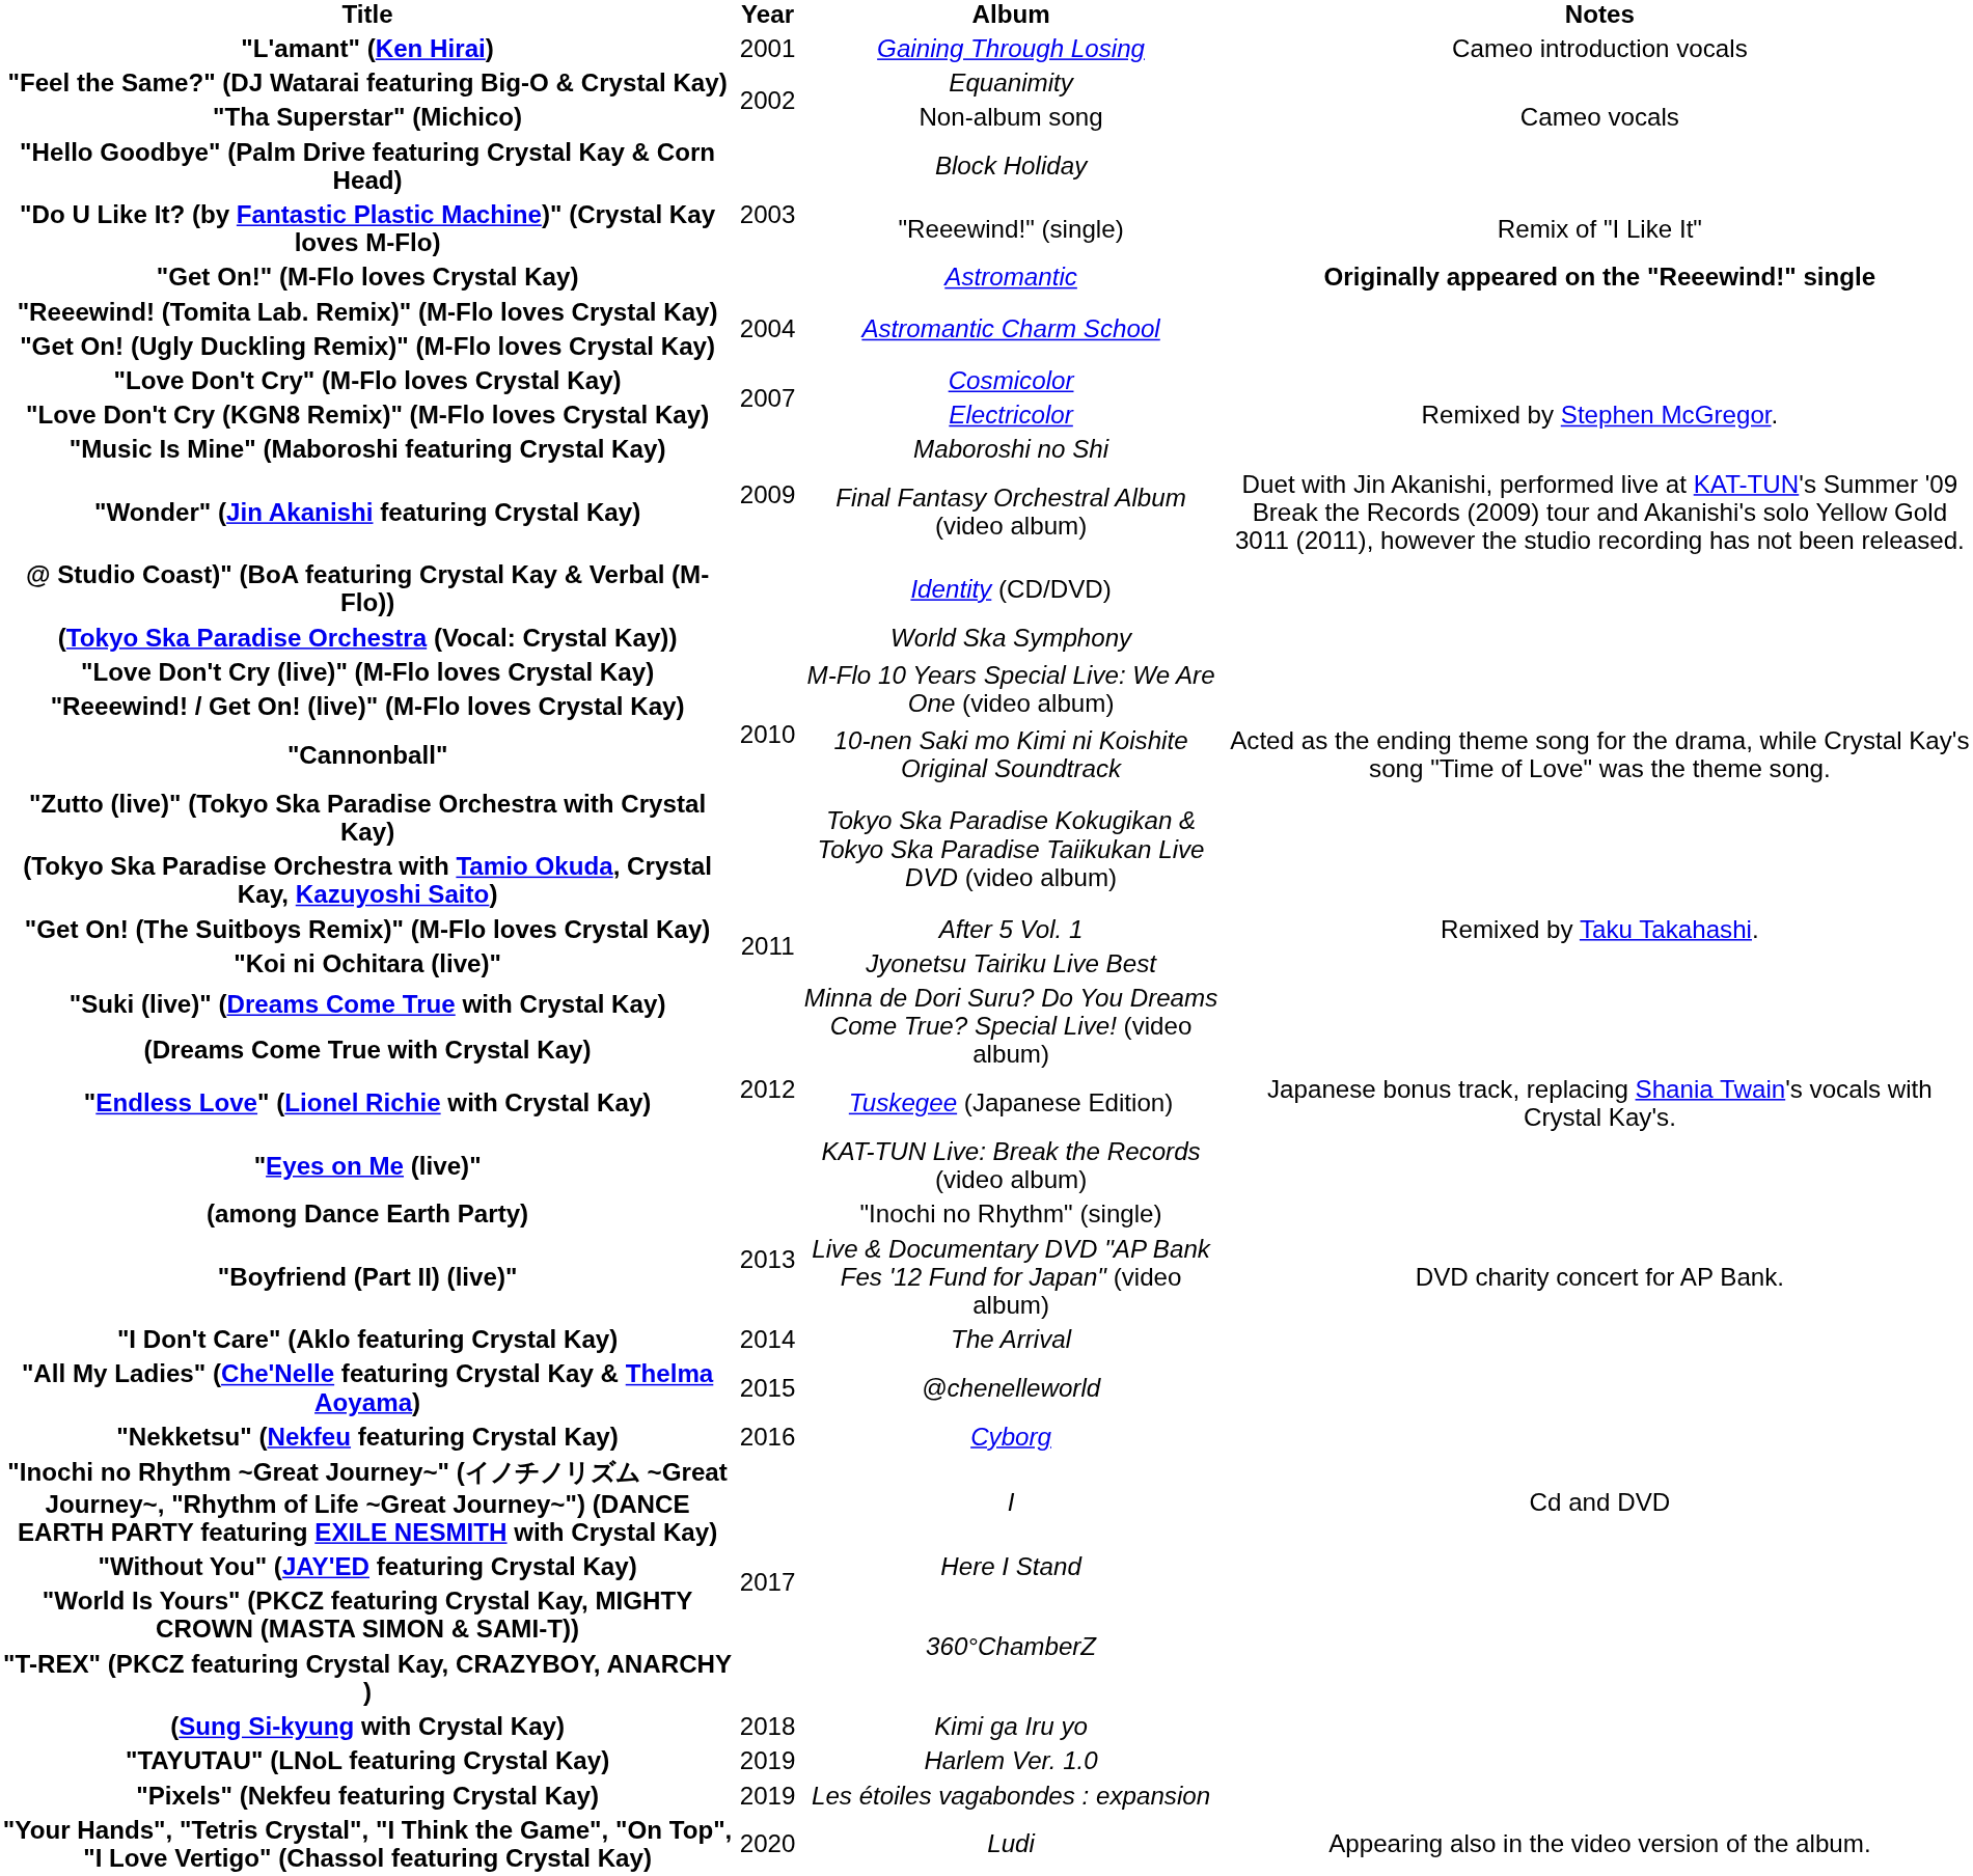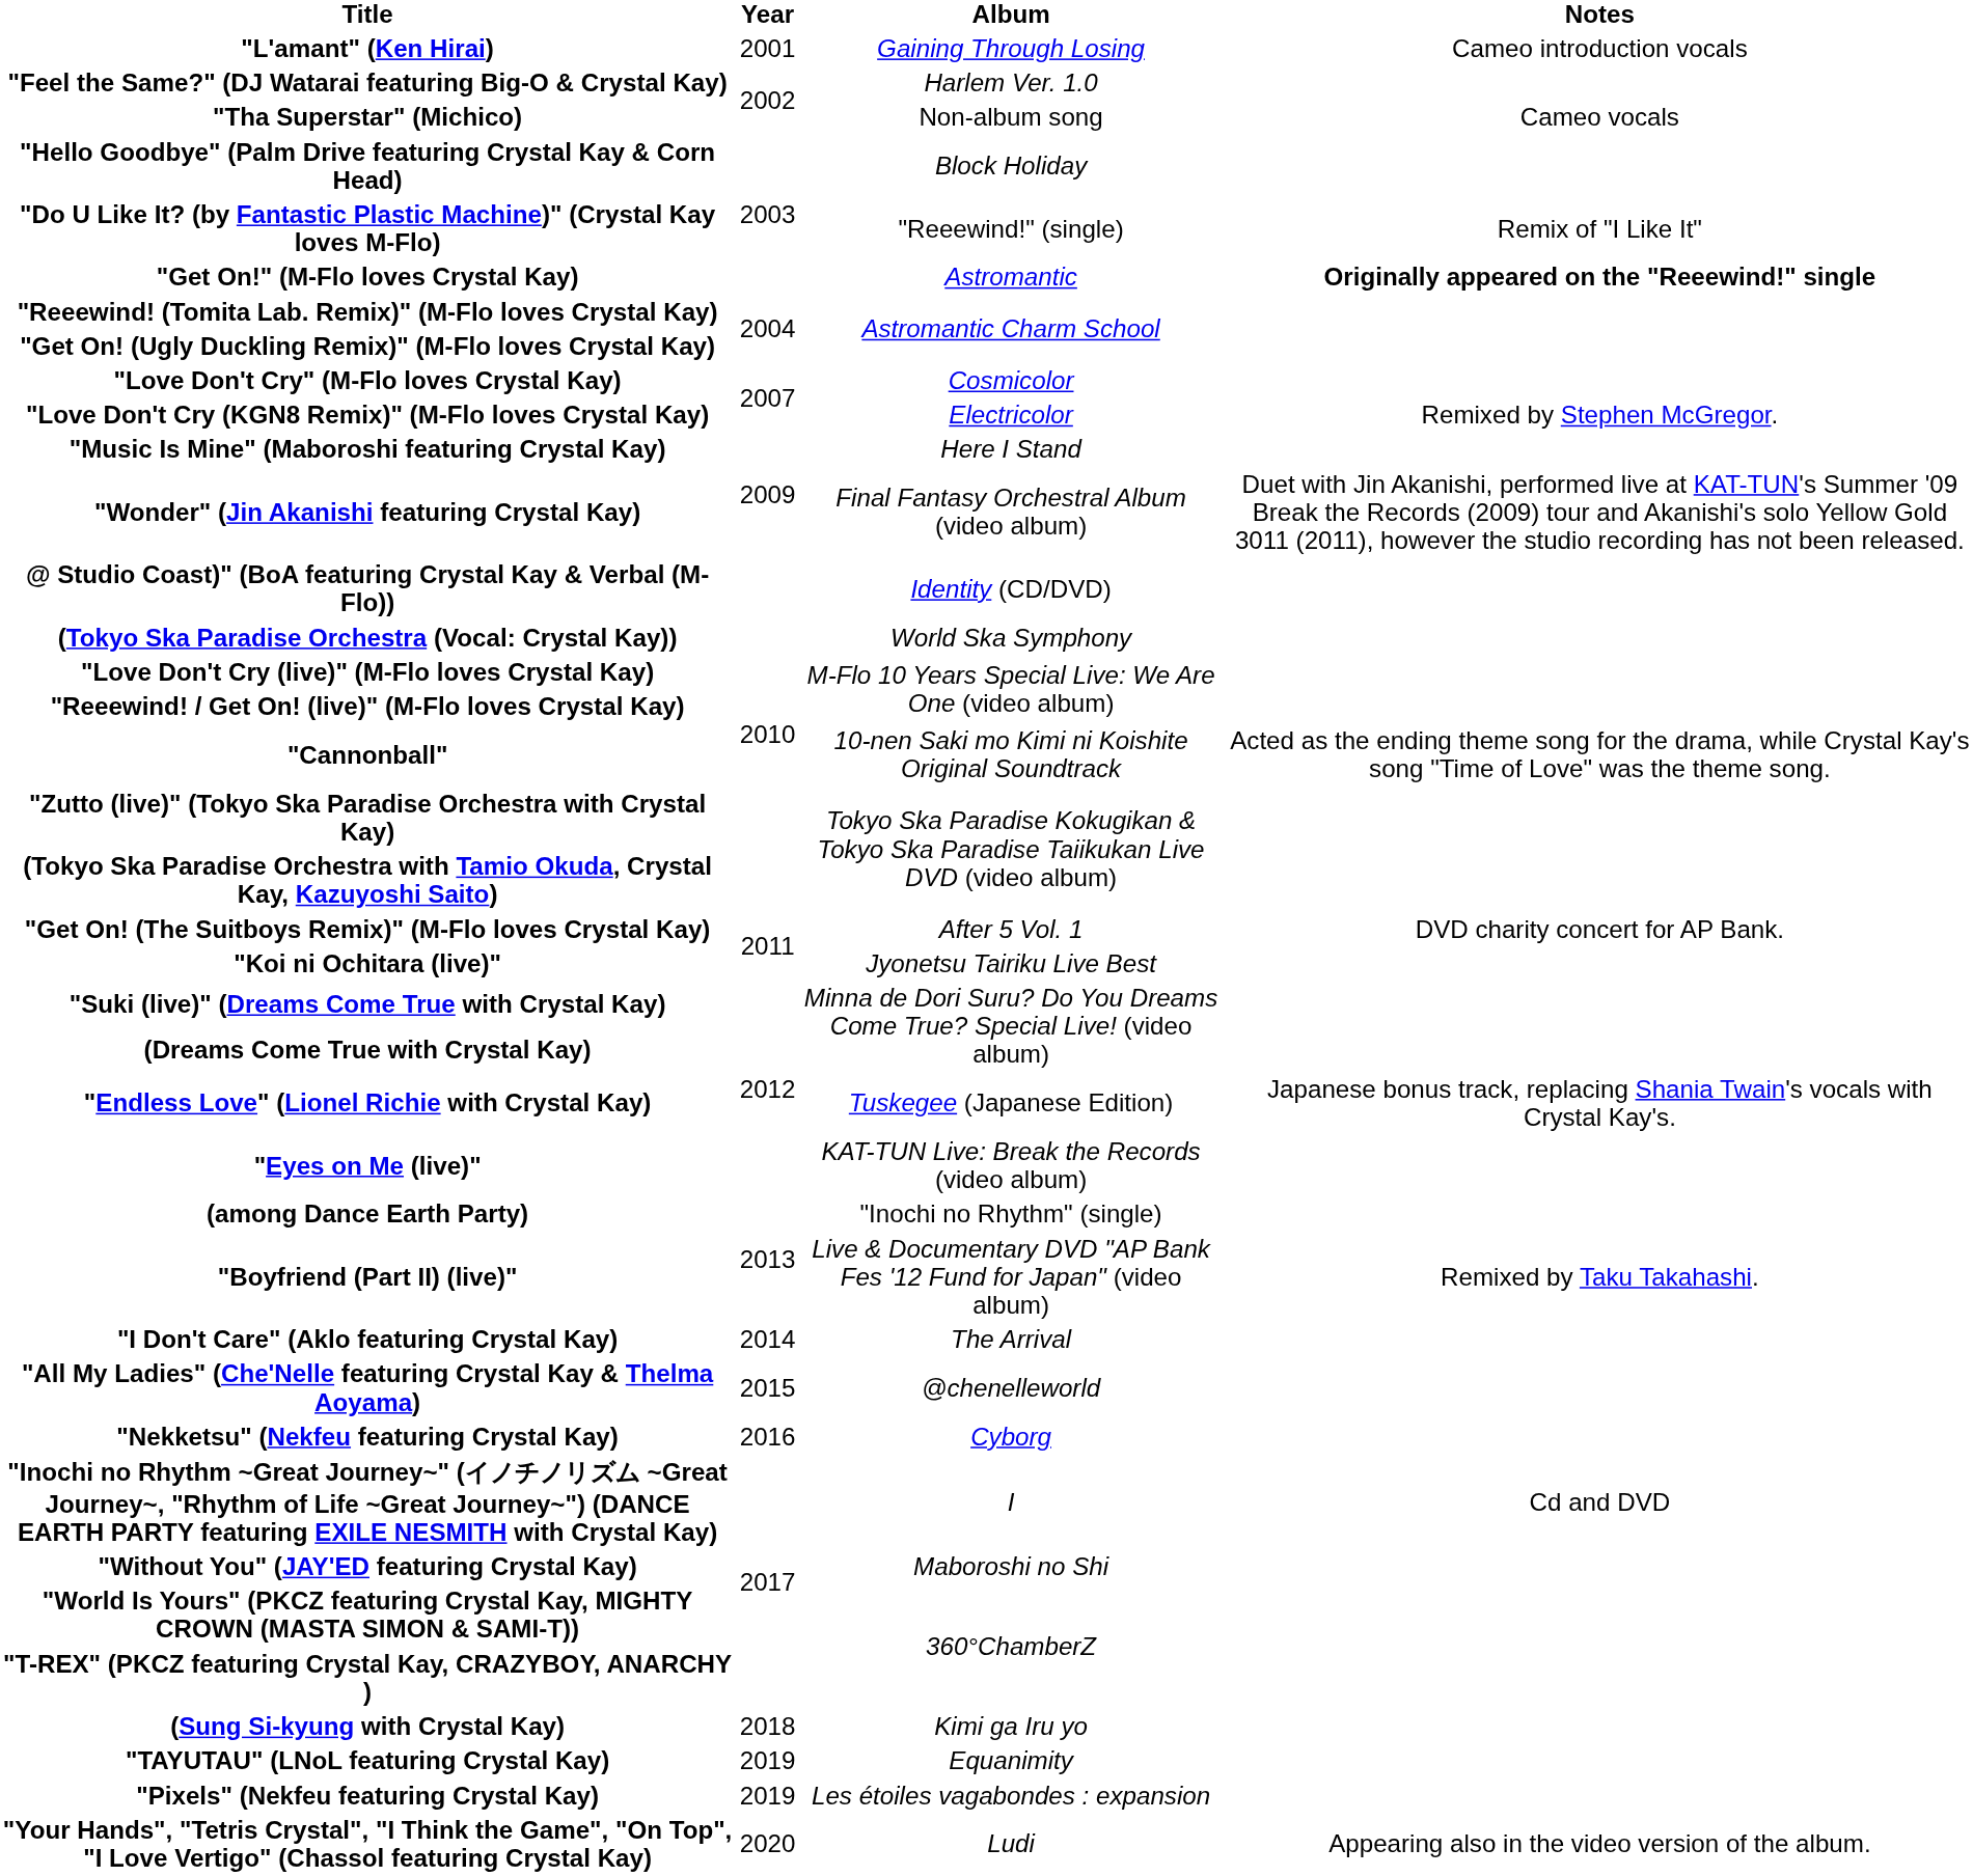"Feel the Same?" (DJ Watarai featuring Big-O & Crystal Kay) | Album: Equanimity -> Harlem Ver. 1.0
"Music Is Mine" (Maboroshi featuring Crystal Kay) | Album: Maboroshi no Shi -> Here I Stand
"Get On! (The Suitboys Remix)" (M-Flo loves Crystal Kay) | Notes: Remixed by Taku Takahashi. -> DVD charity concert for AP Bank.
"Boyfriend (Part II) (live)" | Notes: DVD charity concert for AP Bank. -> Remixed by Taku Takahashi.
"Without You" (JAY'ED featuring Crystal Kay) | Album: Here I Stand -> Maboroshi no Shi
"TAYUTAU" (LNoL featuring Crystal Kay) | Album: Harlem Ver. 1.0 -> Equanimity
